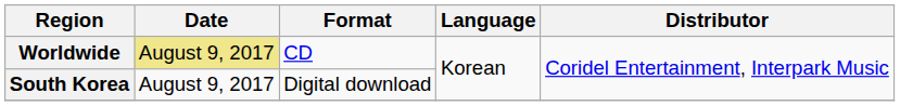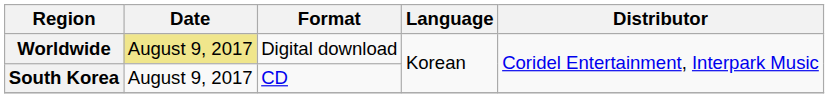Worldwide | Format: CD -> Digital download
South Korea | Format: Digital download -> CD
